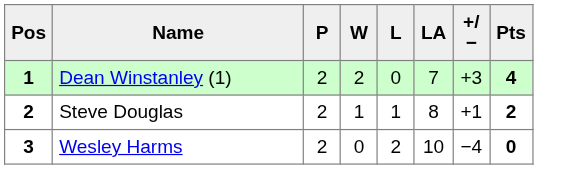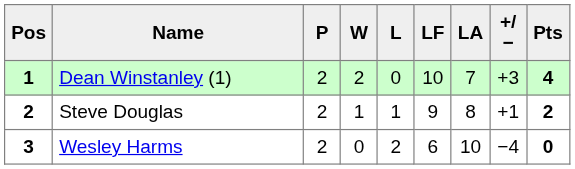+ column: LF | 10 | 9 | 6
